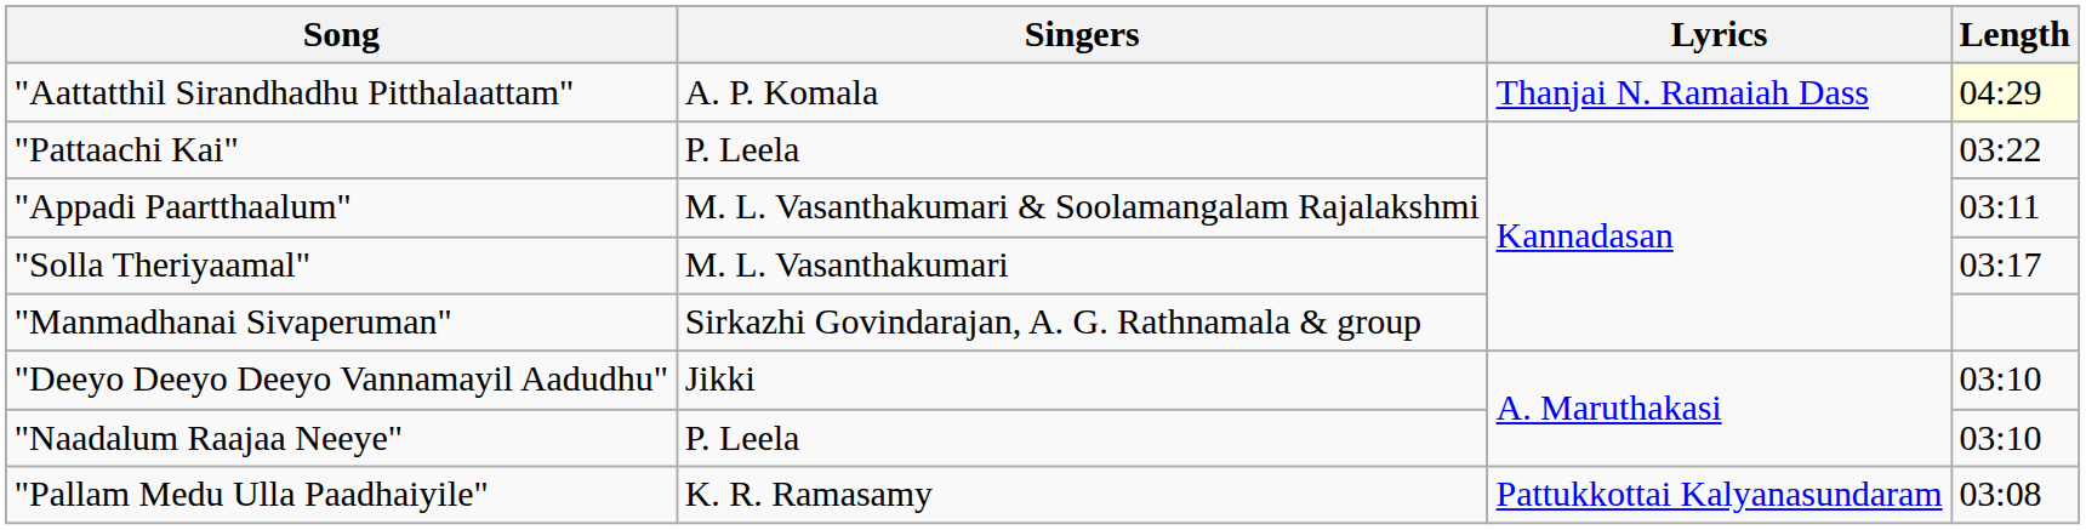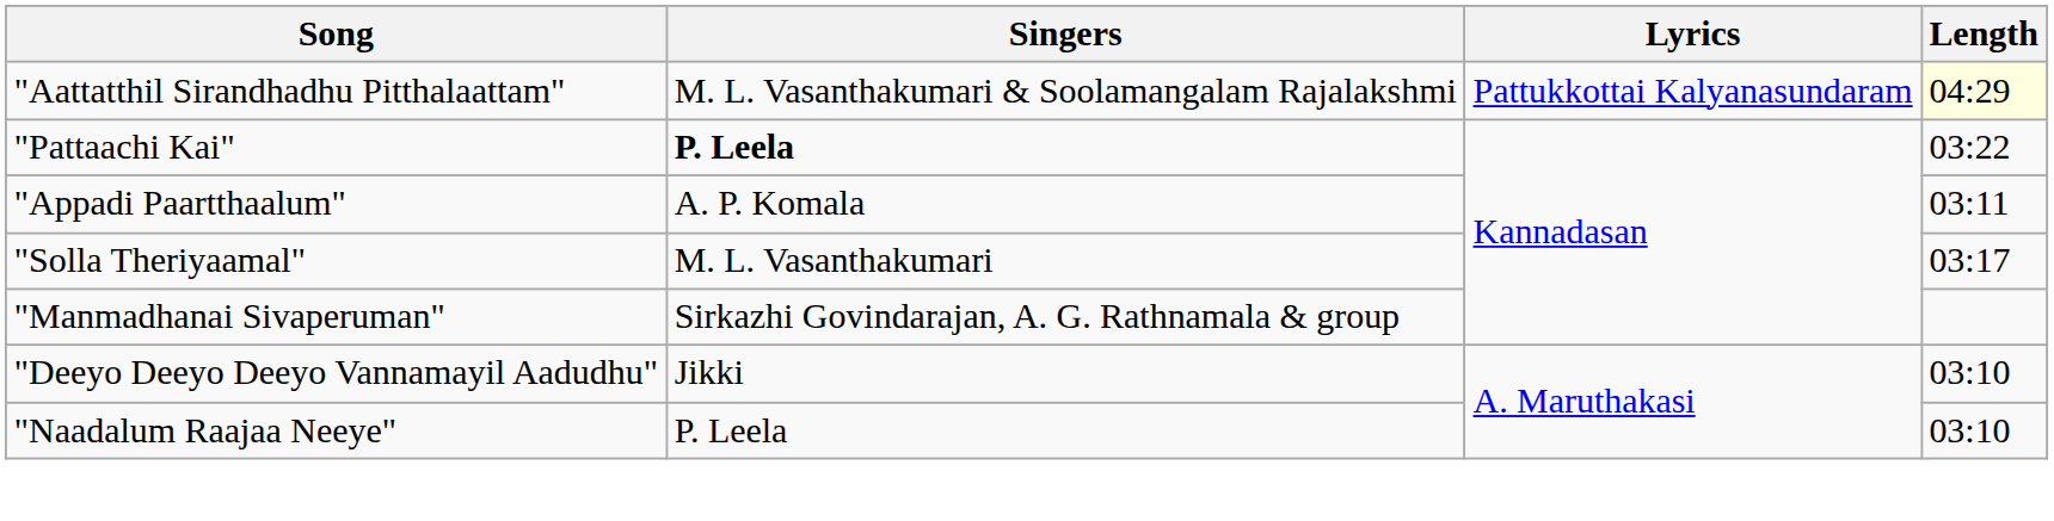"Aattatthil Sirandhadhu Pitthalaattam" | Singers: A. P. Komala -> M. L. Vasanthakumari & Soolamangalam Rajalakshmi
"Aattatthil Sirandhadhu Pitthalaattam" | Lyrics: Thanjai N. Ramaiah Dass -> Pattukkottai Kalyanasundaram
"Pattaachi Kai" | Singers: normal -> bold
"Appadi Paartthaalum" | Singers: M. L. Vasanthakumari & Soolamangalam Rajalakshmi -> A. P. Komala
- row: "Pallam Medu Ulla Paadhaiyile" | K. R. Ramasamy | Pattukkottai Kalyanasundaram | 03:08
